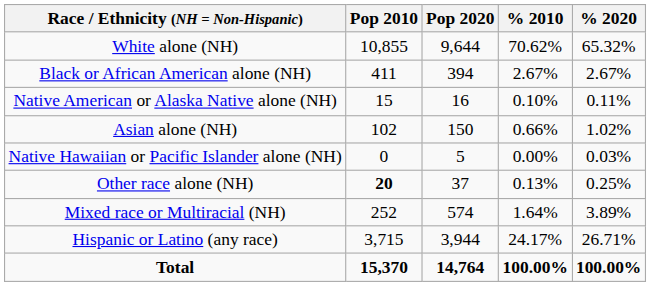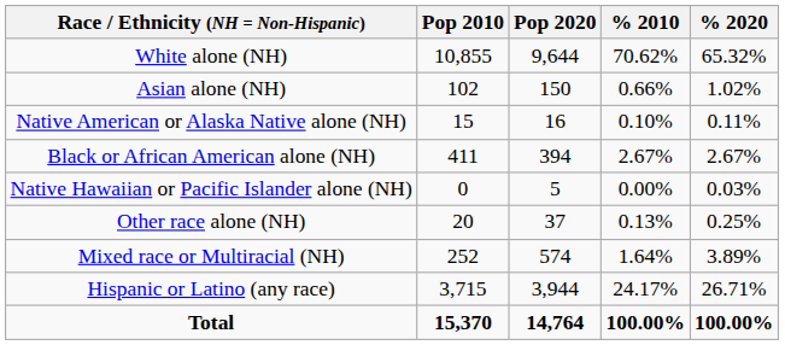rows swapped: Black or African American alone (NH) <-> Asian alone (NH)
Other race alone (NH) | Pop 2010: bold -> normal
